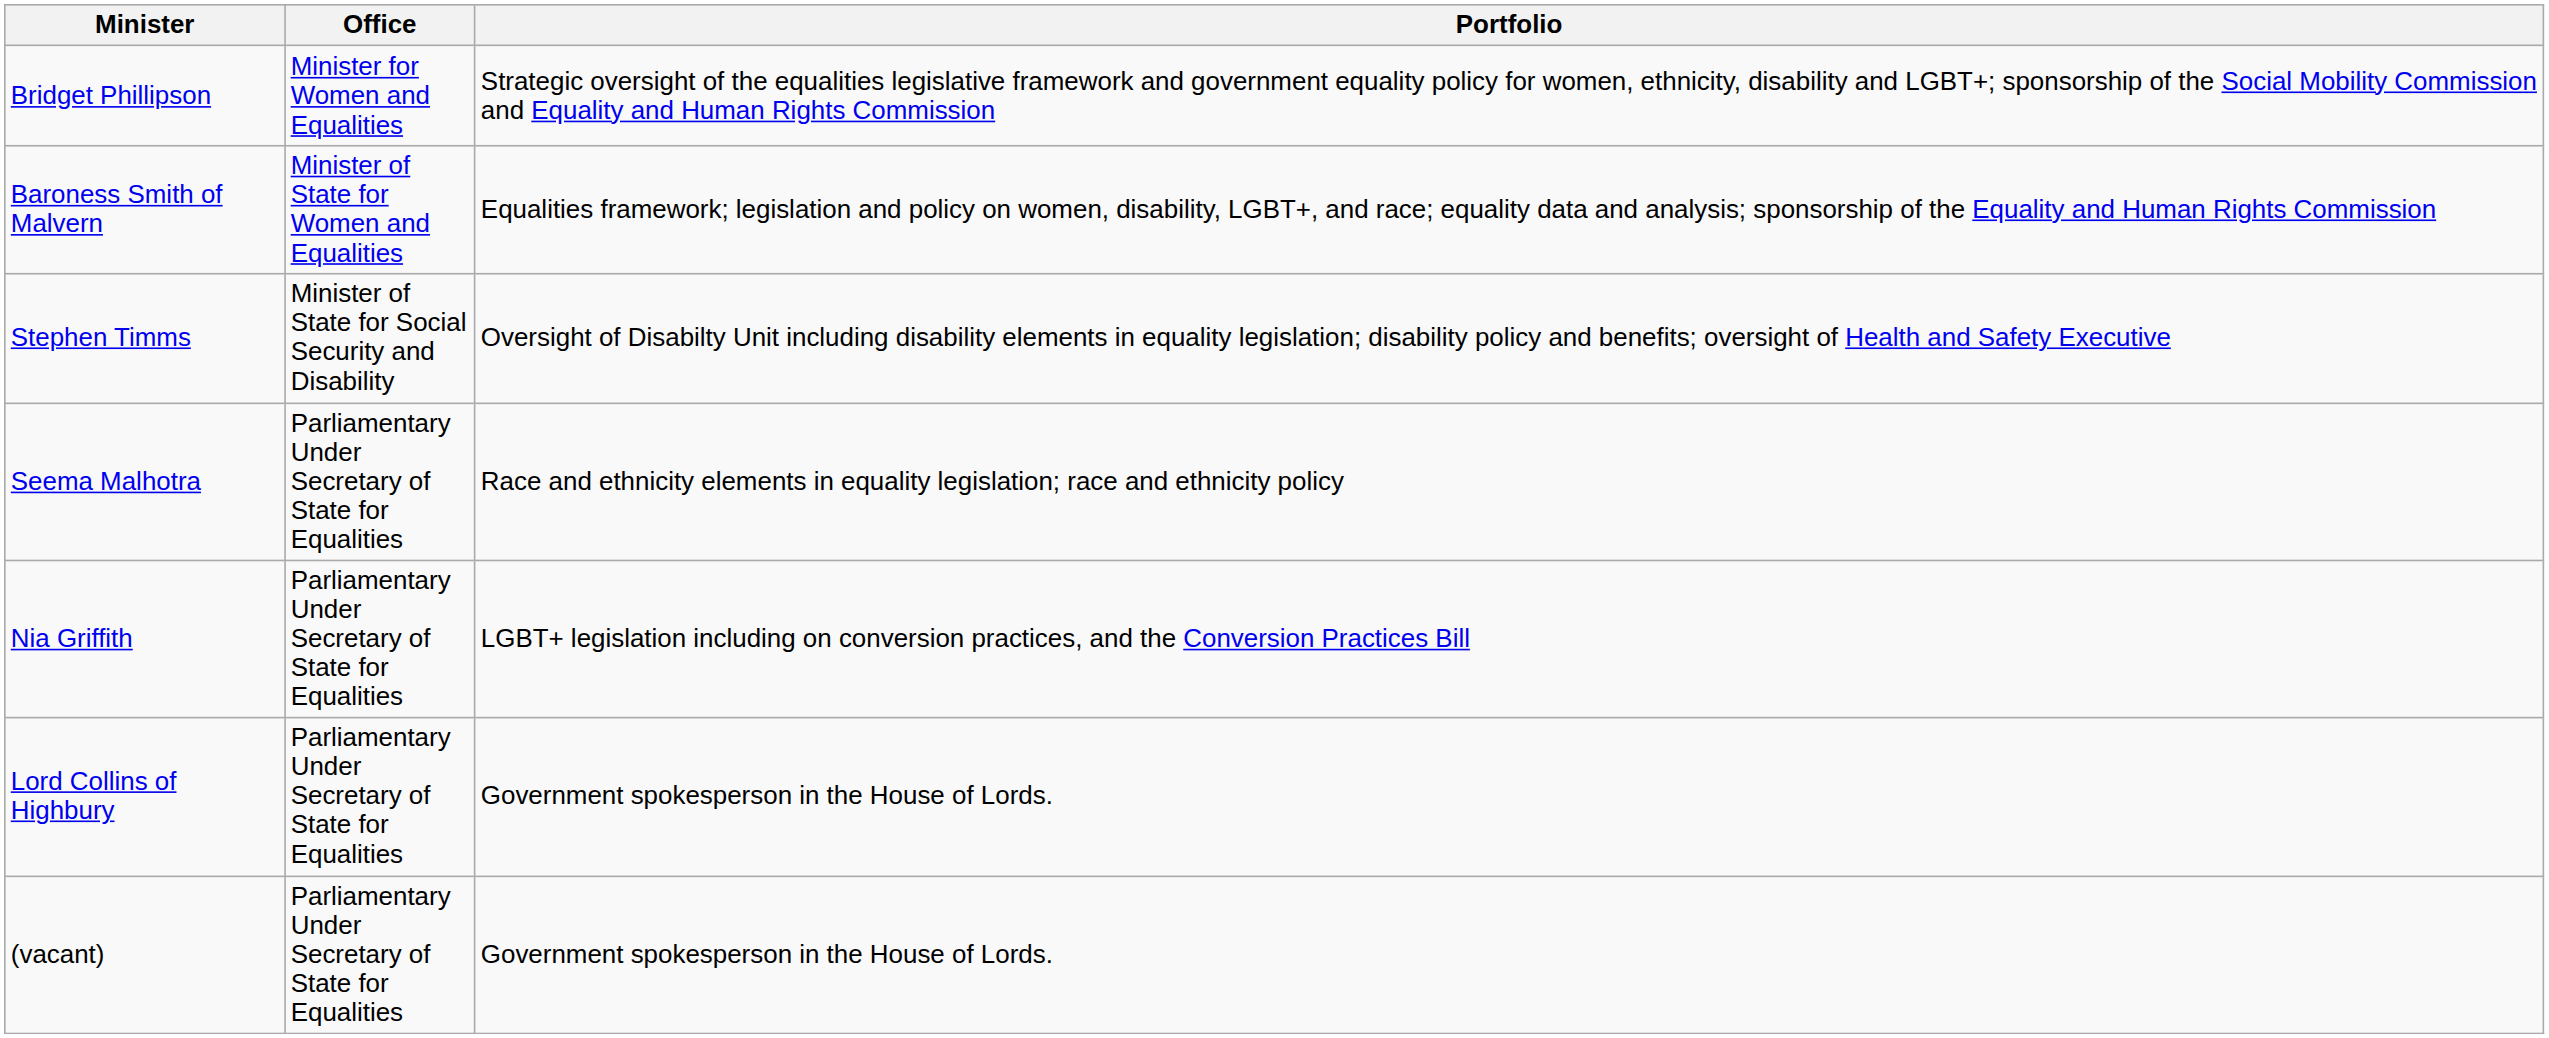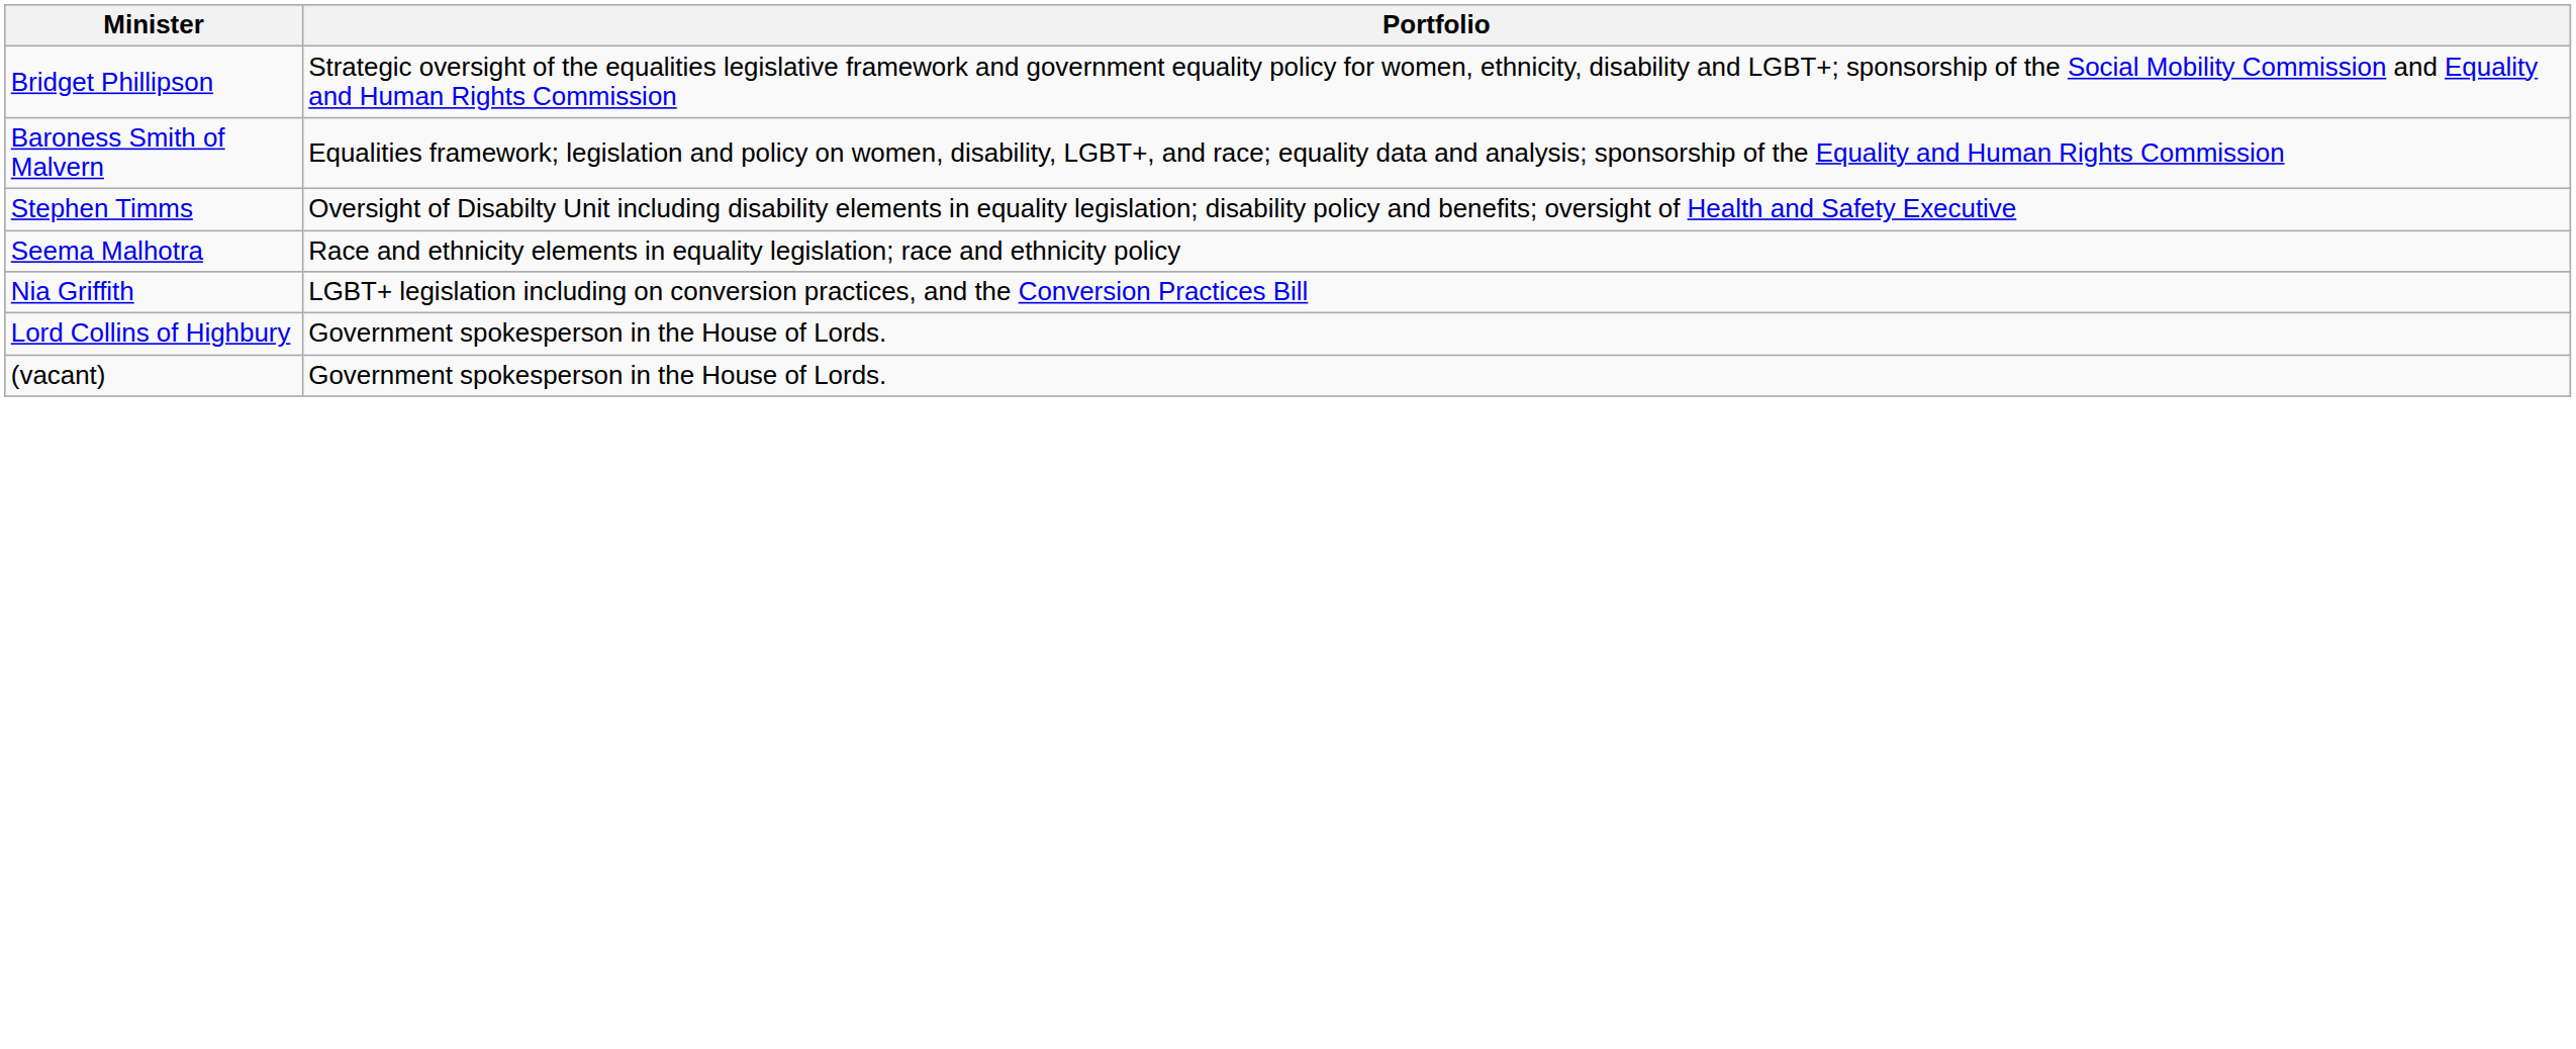- column: Office | Minister for Women and Equalities | Minister of State for Women and Equalities | Minister of State for Social Security and Disability | Parliamentary Under Secretary of State for Equalities | Parliamentary Under Secretary of State for Equalities | Parliamentary Under Secretary of State for Equalities | Parliamentary Under Secretary of State for Equalities
